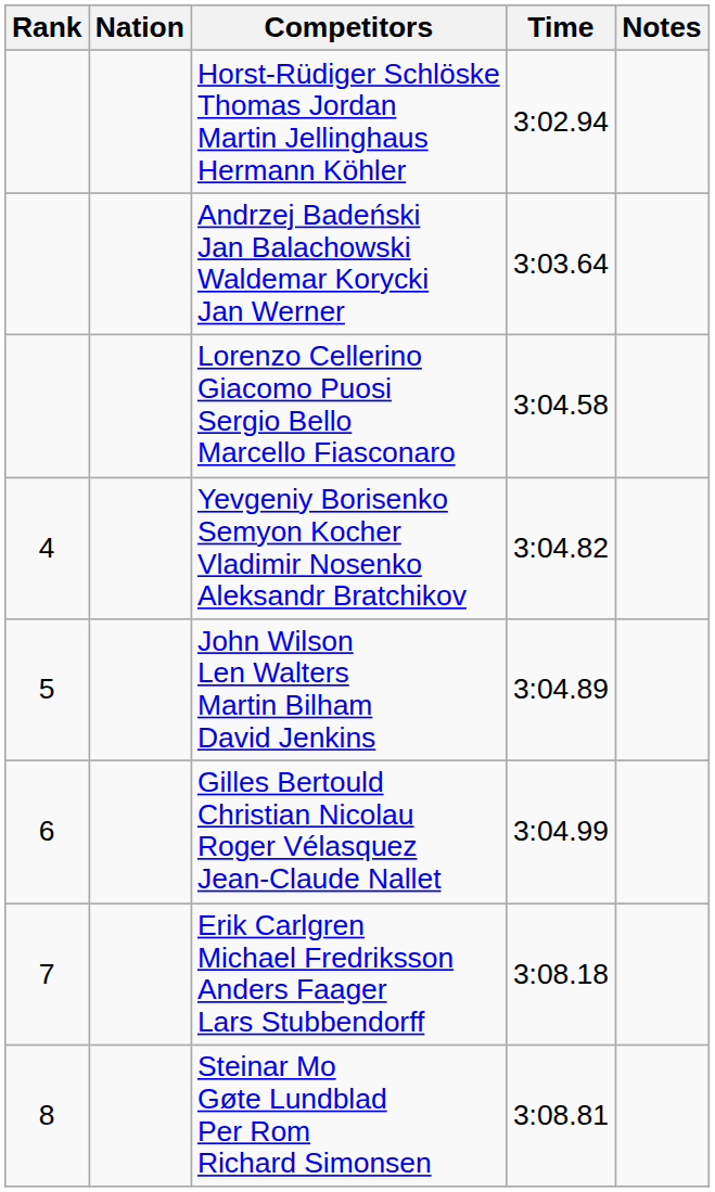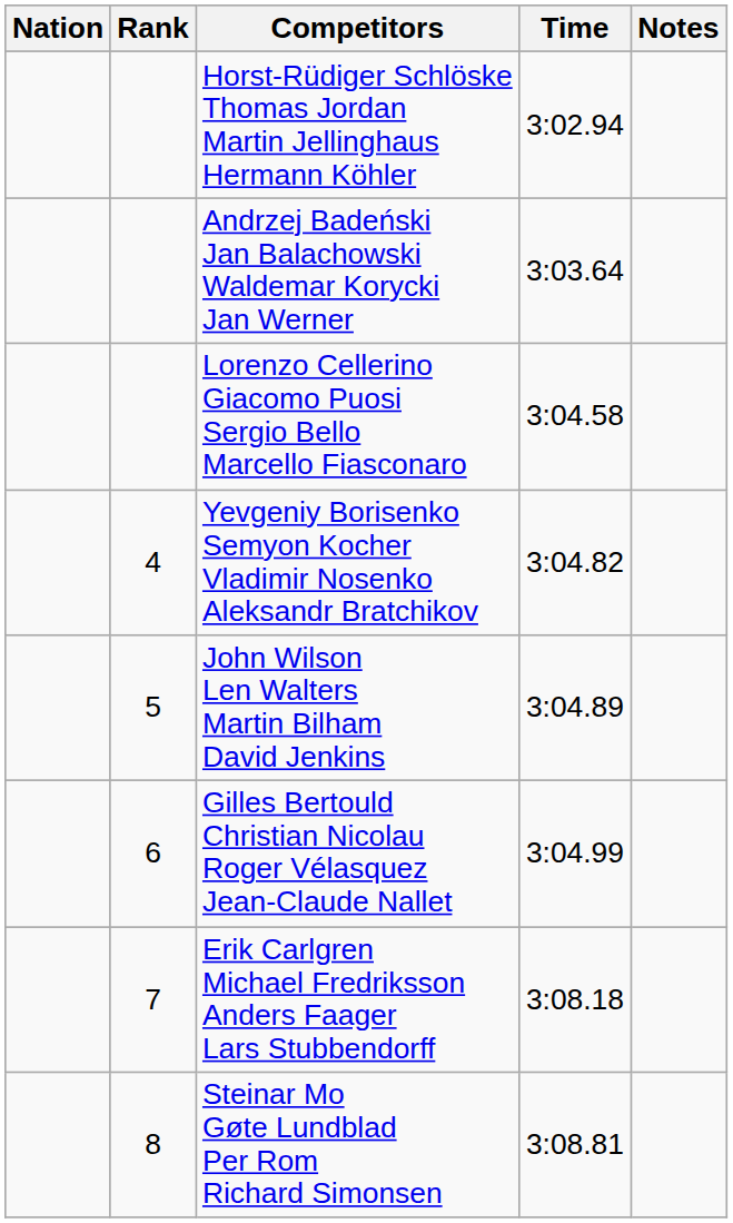columns swapped: Rank <-> Nation
